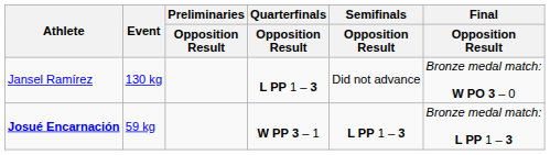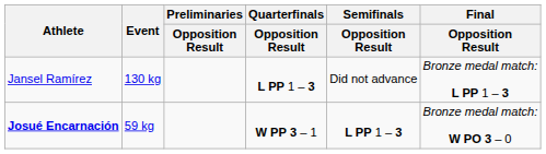Jansel Ramírez | Final / Opposition Result: Bronze medal match: W PO 3 – 0 -> Bronze medal match: L PP 1 – 3
Josué Encarnación | Final / Opposition Result: Bronze medal match: L PP 1 – 3 -> Bronze medal match: W PO 3 – 0
